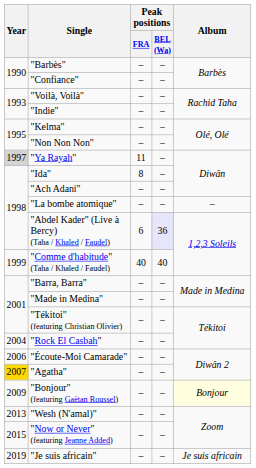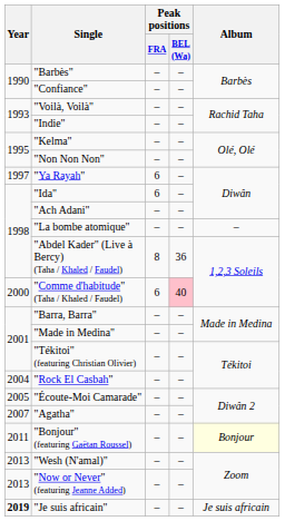"Ya Rayah" | Year: lightgrey background -> no background
"Ya Rayah" | Peak positions / FRA: 11 -> 6
"Ida" | Peak positions / FRA: 8 -> 6
"Abdel Kader" (Live à Bercy) (Taha / Khaled / Faudel) | Peak positions / FRA: 6 -> 8
"Abdel Kader" (Live à Bercy) (Taha / Khaled / Faudel) | Peak positions / BEL (Wa): lavender background -> no background
"Comme d'habitude" (Taha / Khaled / Faudel) | Year: 1999 -> 2000
"Comme d'habitude" (Taha / Khaled / Faudel) | Peak positions / FRA: 40 -> 6
"Comme d'habitude" (Taha / Khaled / Faudel) | Peak positions / BEL (Wa): no background -> pink background
"Écoute-Moi Camarade" | Year: 2006 -> 2005
"Agatha" | Year: gold background -> no background
"Bonjour" (featuring Gaëtan Roussel) | Year: 2009 -> 2011
"Now or Never" (featuring Jeanne Added) | Year: 2015 -> 2013
"Je suis africain" | Year: normal -> bold
